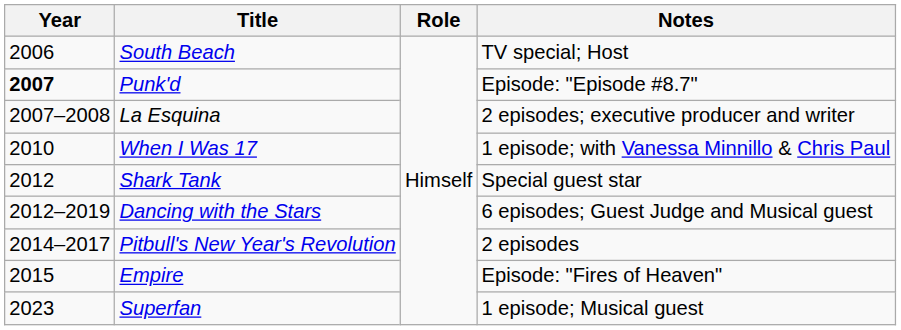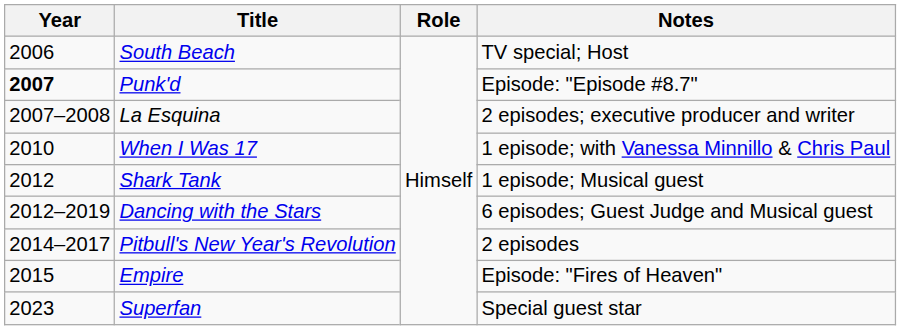Shark Tank | Notes: Special guest star -> 1 episode; Musical guest
Superfan | Notes: 1 episode; Musical guest -> Special guest star
